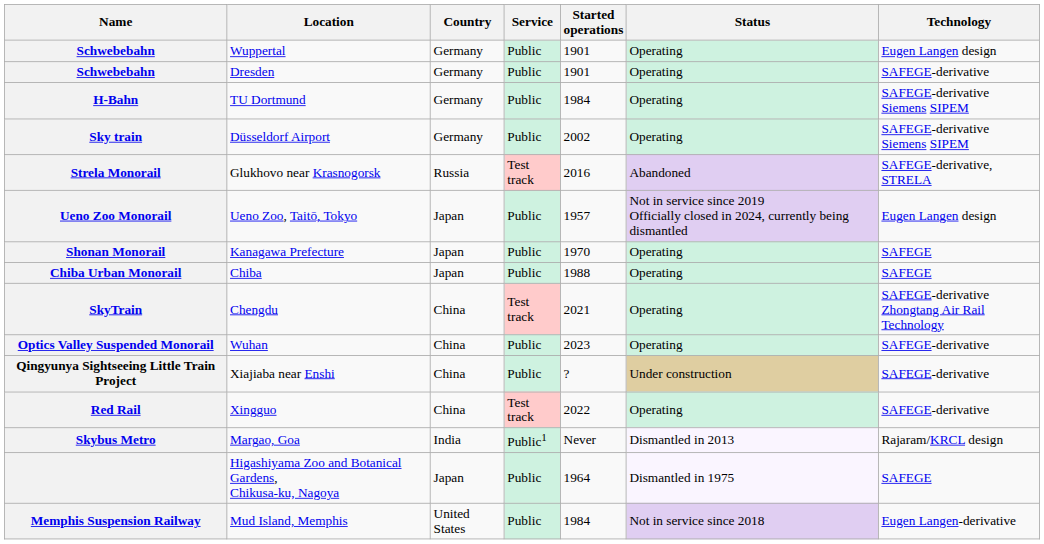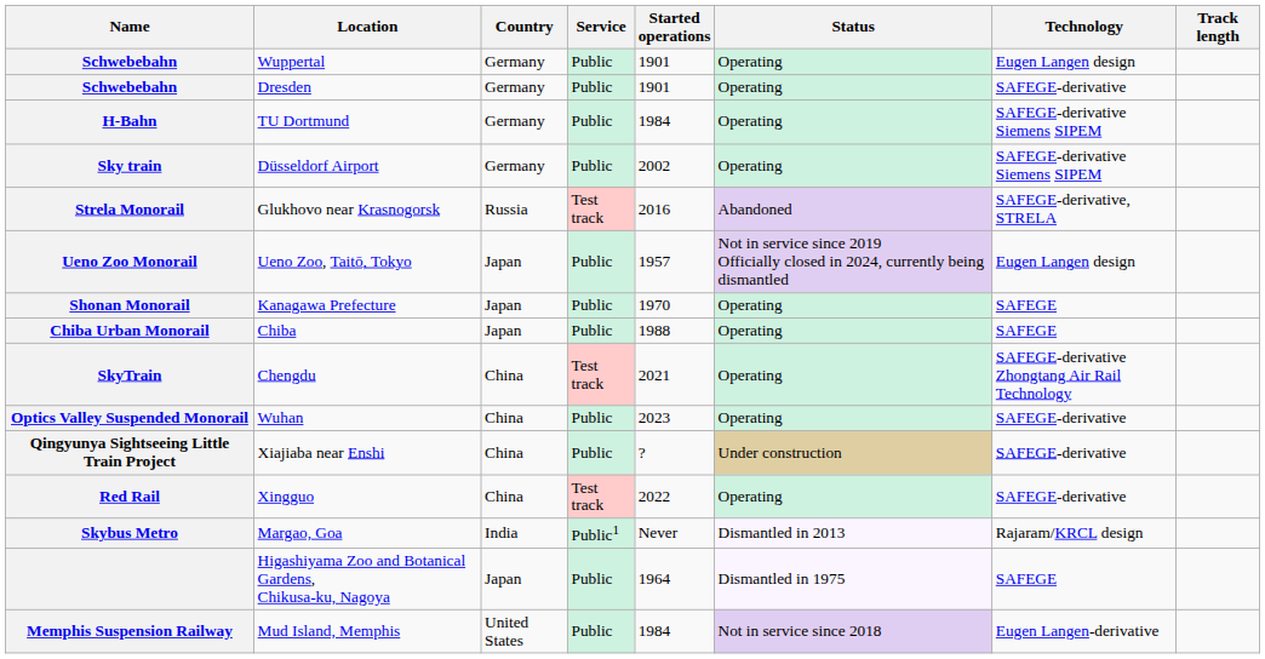+ column: Track length
